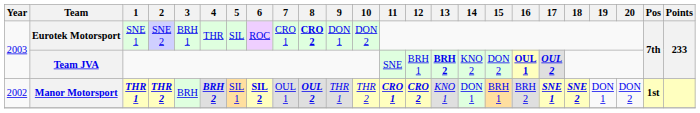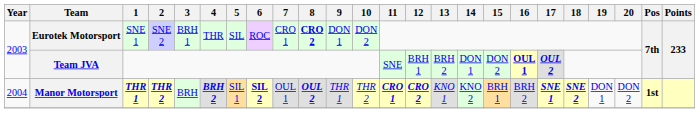Team JVA | 13: bold -> normal
Team JVA | 14: KNO 2 -> DON 1
Manor Motorsport | Year: 2002 -> 2004
Manor Motorsport | 14: DON 1 -> KNO 2
